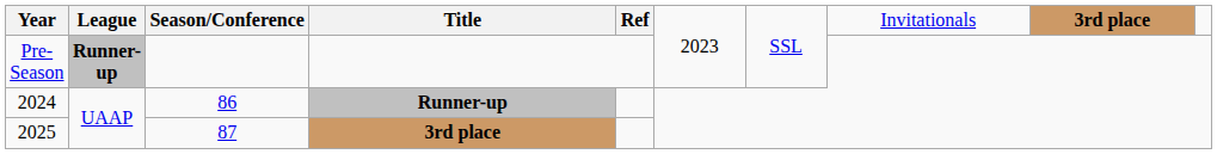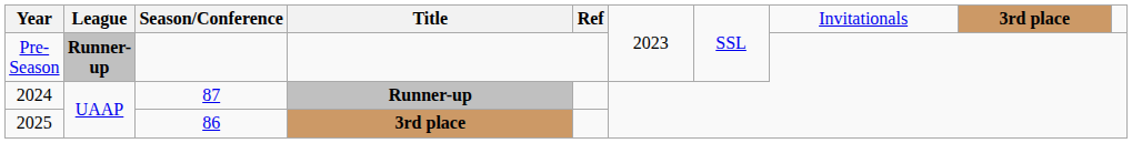2024 | Season/Conference: 86 -> 87
2025 | Season/Conference: 87 -> 86
